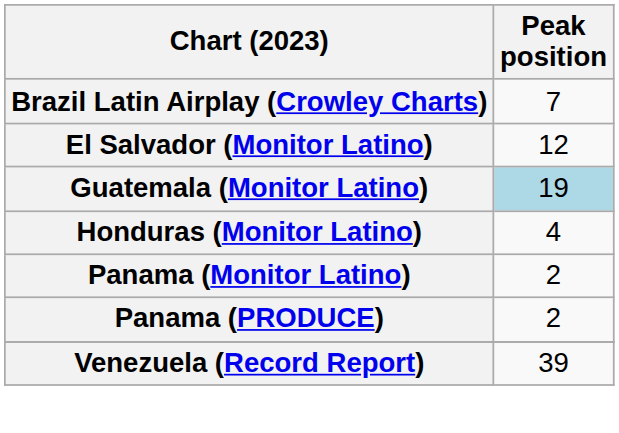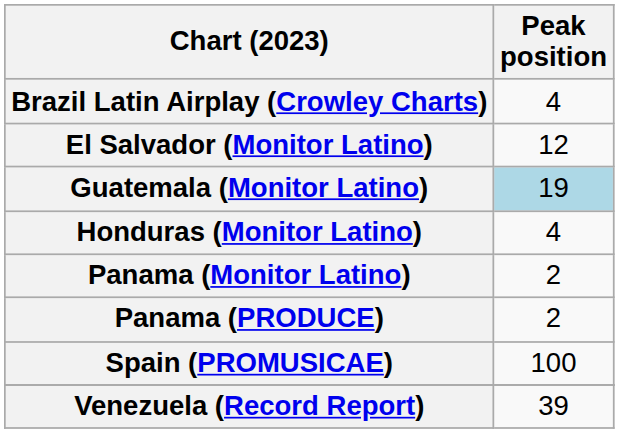Brazil Latin Airplay (Crowley Charts) | Peak position: 7 -> 4
+ row: Spain (PROMUSICAE) | 100
